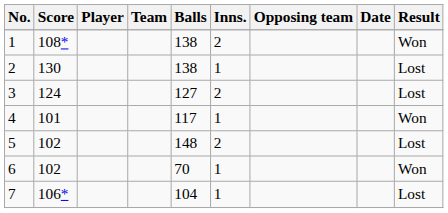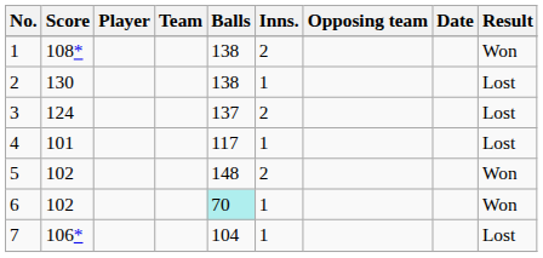3 | Balls: 127 -> 137
4 | Result: Won -> Lost
5 | Result: Lost -> Won
6 | Balls: no background -> paleturquoise background
